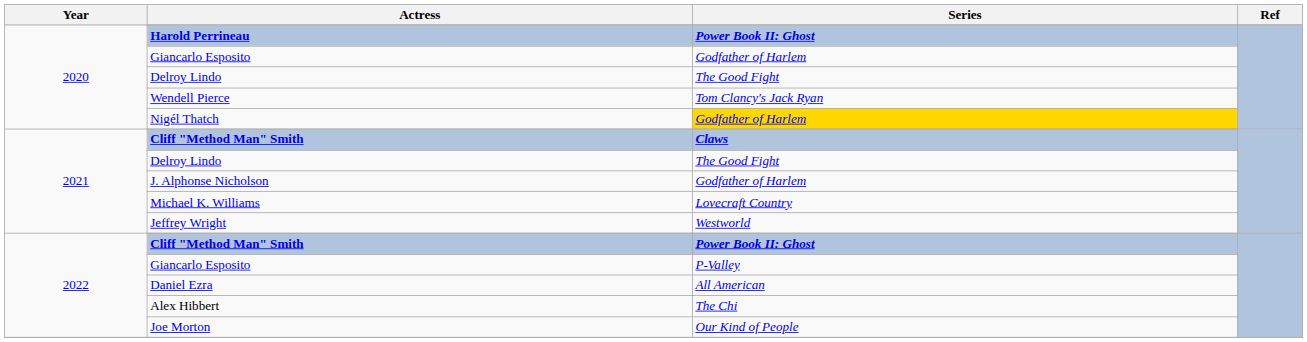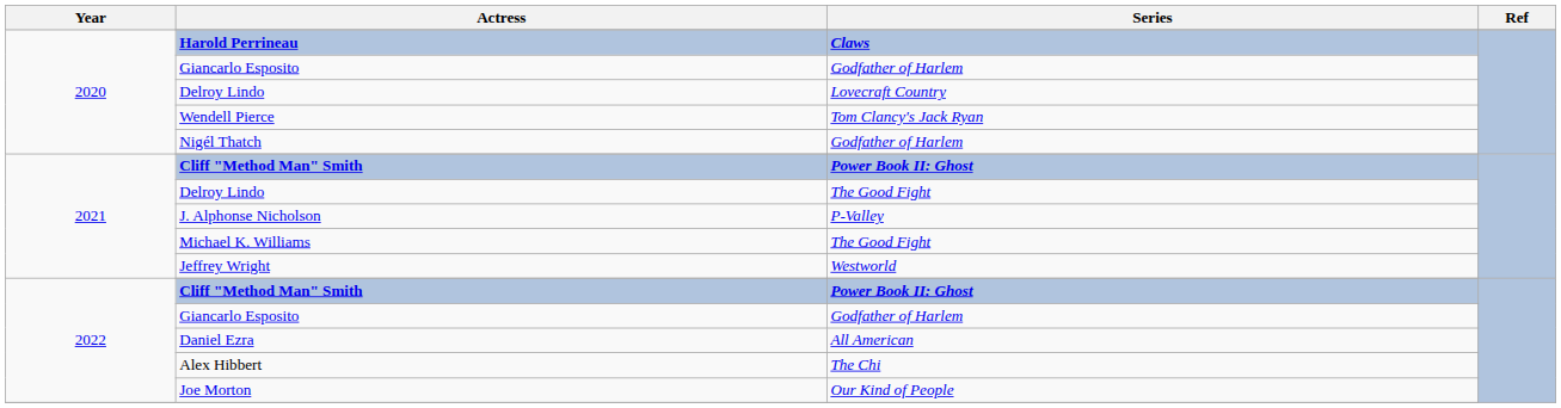Harold Perrineau | Series: Power Book II: Ghost -> Claws
2020 / Delroy Lindo | Series: The Good Fight -> Lovecraft Country
Nigél Thatch | Series: gold background -> no background
2021 / Cliff "Method Man" Smith | Series: Claws -> Power Book II: Ghost
J. Alphonse Nicholson | Series: Godfather of Harlem -> P-Valley
Michael K. Williams | Series: Lovecraft Country -> The Good Fight
2022 / Giancarlo Esposito | Series: P-Valley -> Godfather of Harlem
